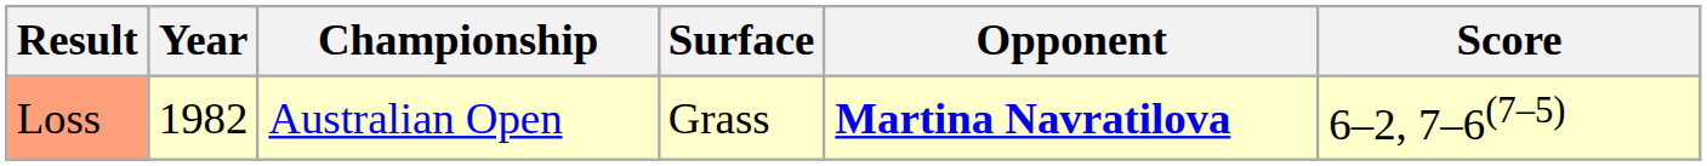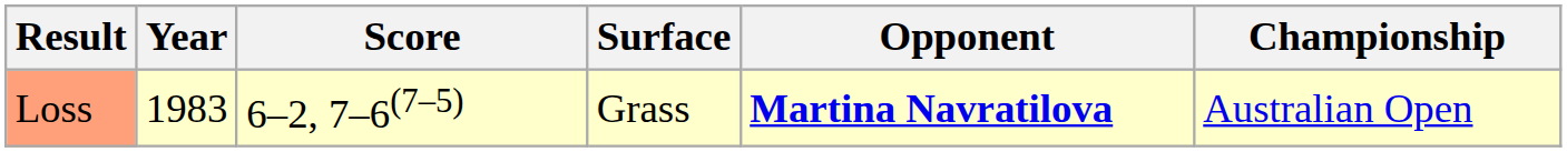columns swapped: Championship <-> Score
Loss | Year: 1982 -> 1983
